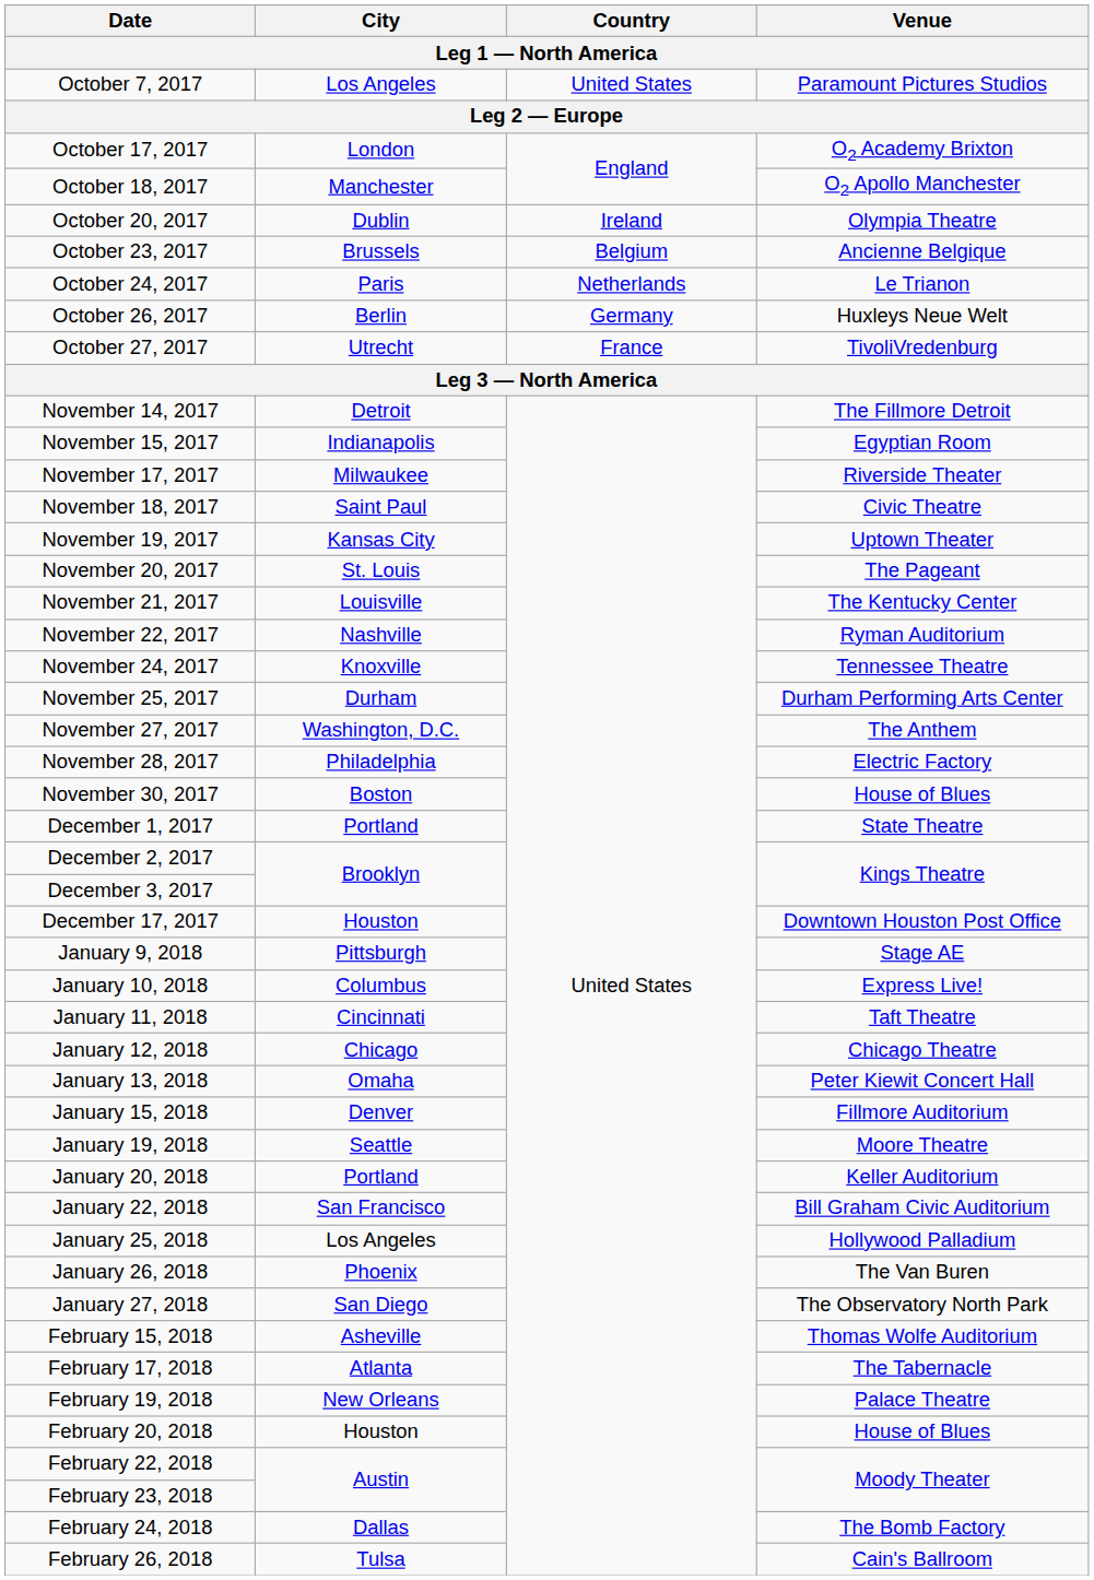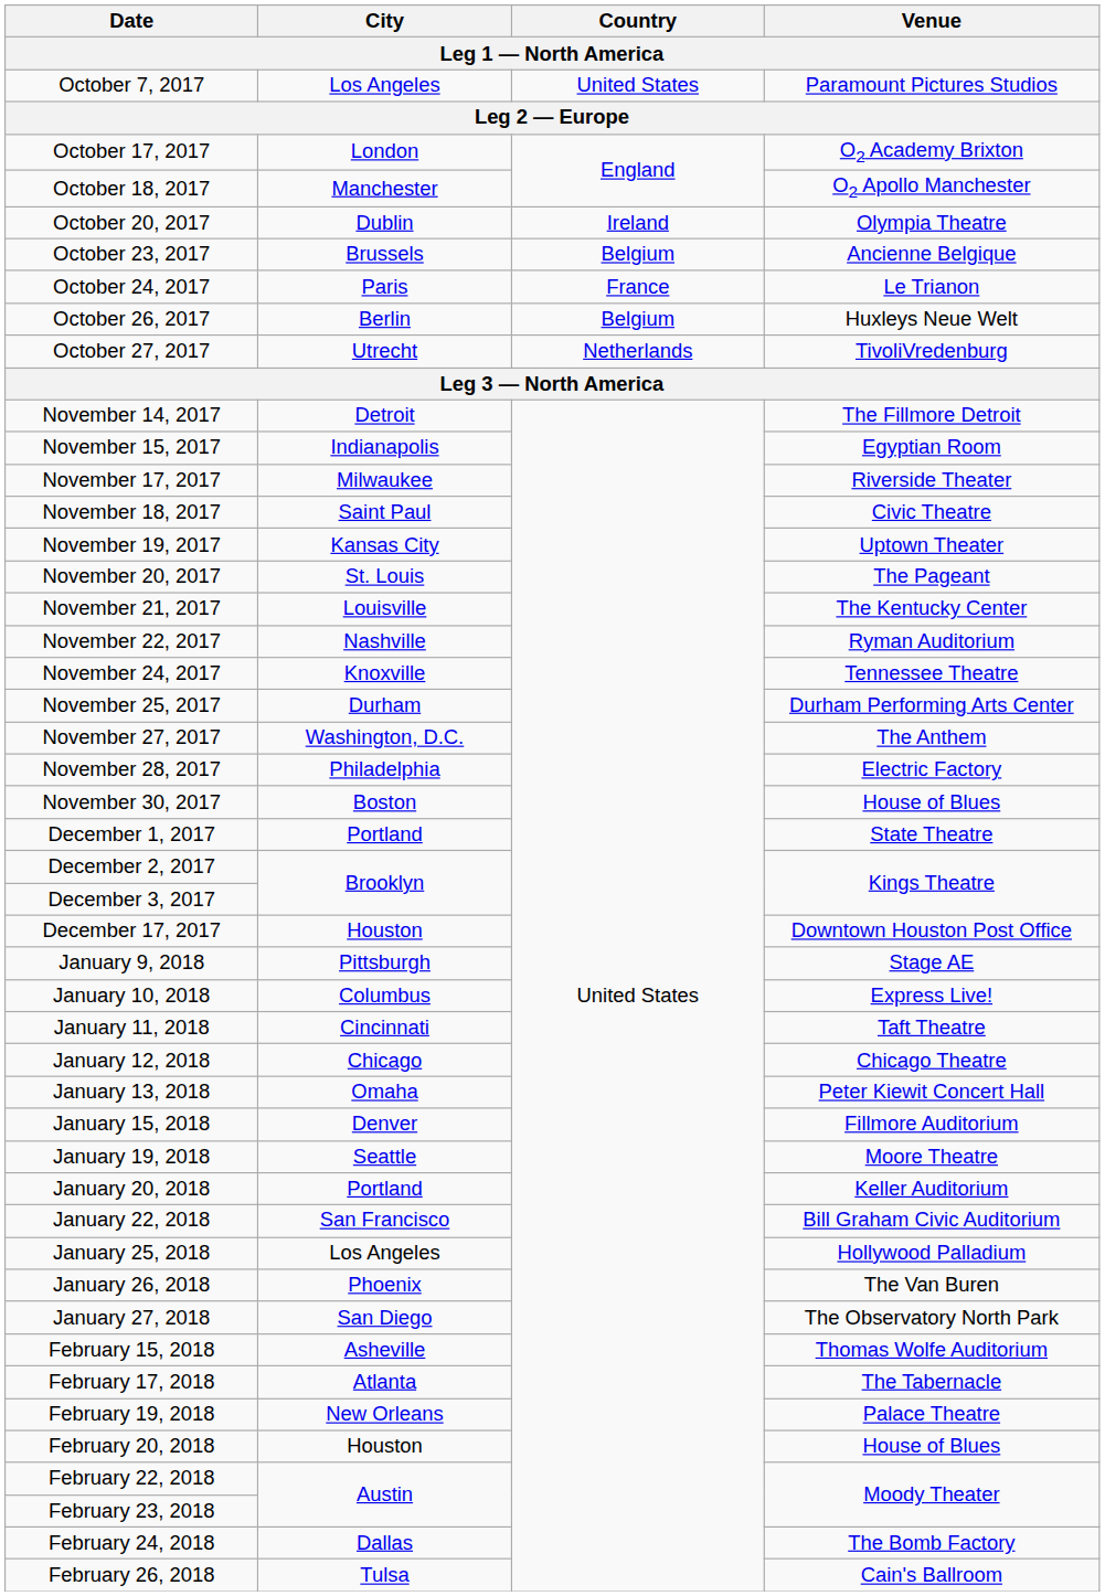October 24, 2017 | Country: Netherlands -> France
October 26, 2017 | Country: Germany -> Belgium
October 27, 2017 | Country: France -> Netherlands
